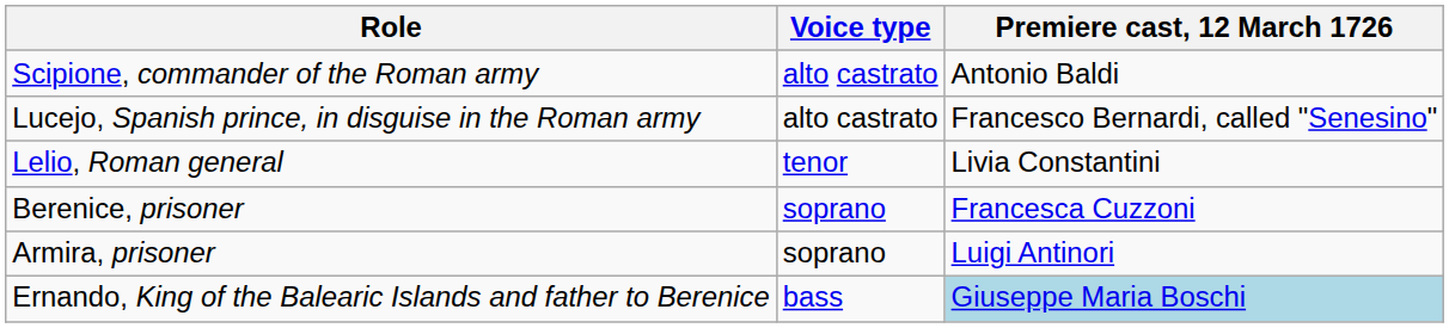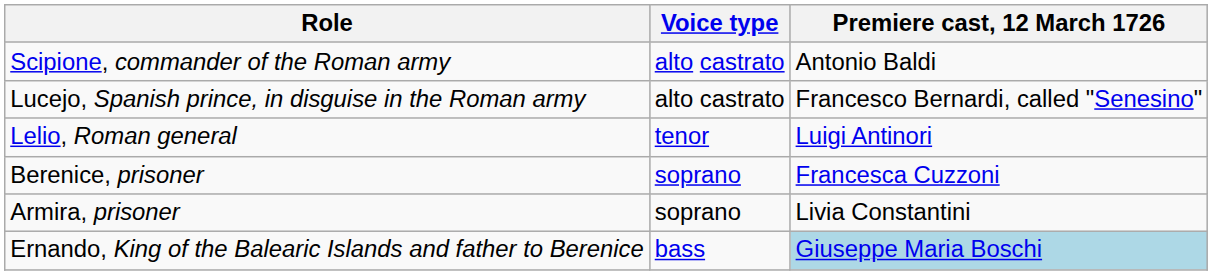Lelio, Roman general | Premiere cast, 12 March 1726: Livia Constantini -> Luigi Antinori
Armira, prisoner | Premiere cast, 12 March 1726: Luigi Antinori -> Livia Constantini
